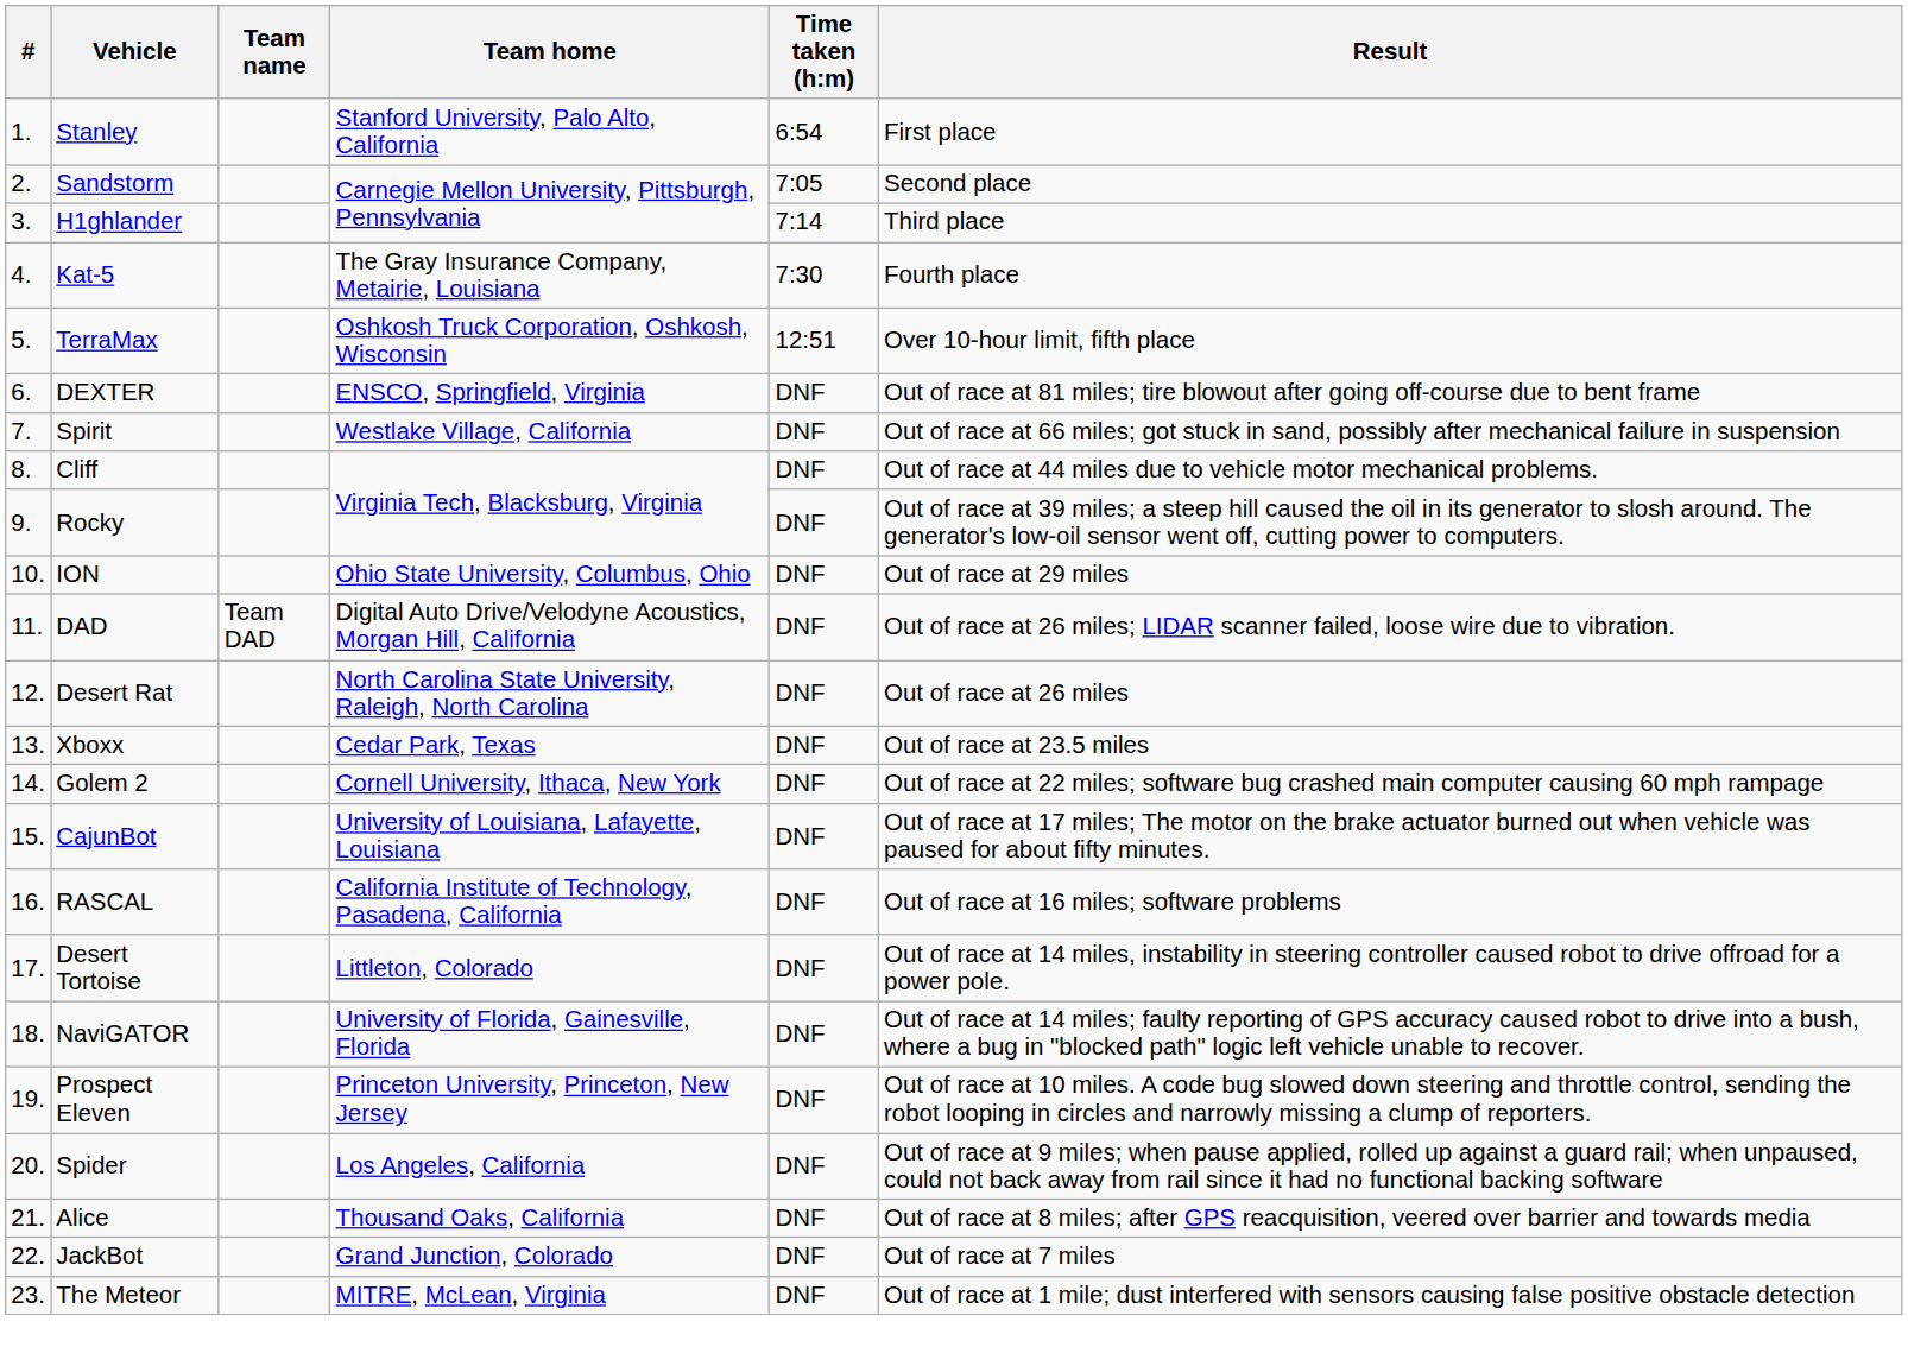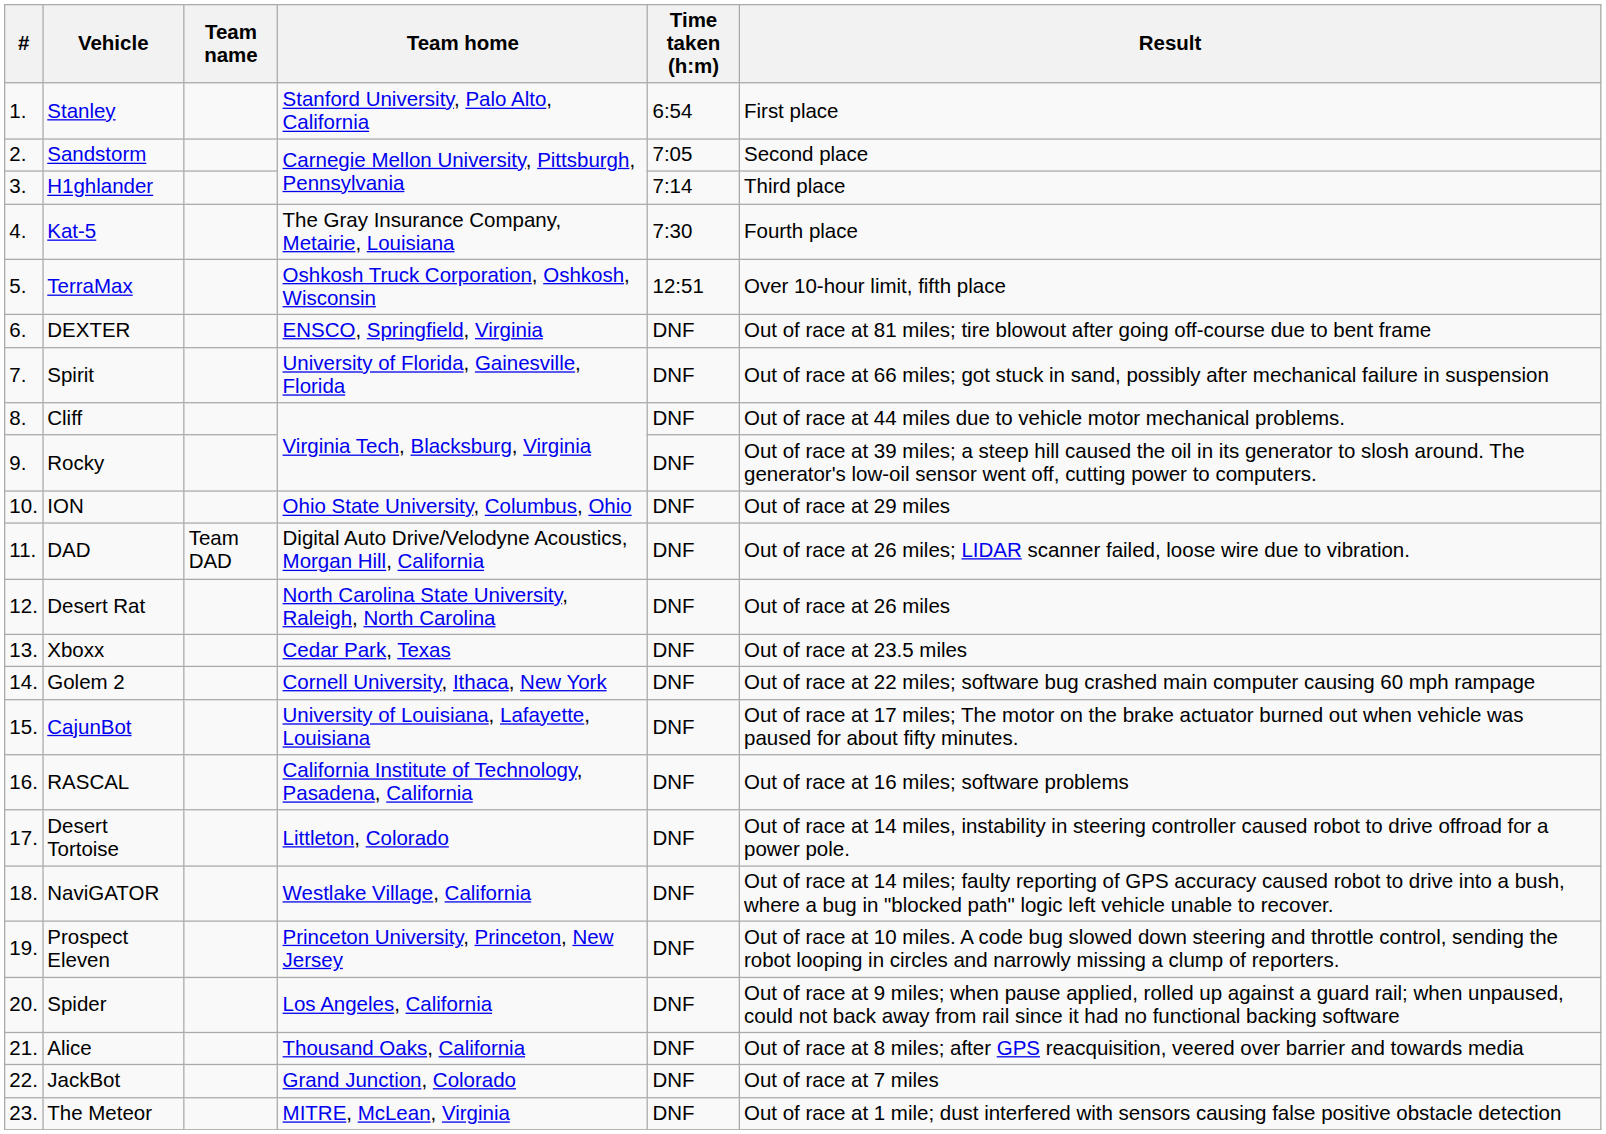Spirit | Team home: Westlake Village, California -> University of Florida, Gainesville, Florida
NaviGATOR | Team home: University of Florida, Gainesville, Florida -> Westlake Village, California
